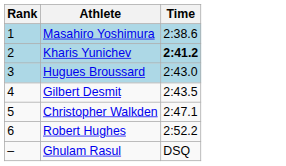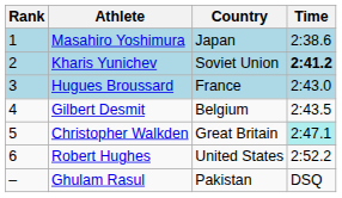+ column: Country | Japan | Soviet Union | France | Belgium | Great Britain | United States | Pakistan
Christopher Walkden | Time: no background -> paleturquoise background
